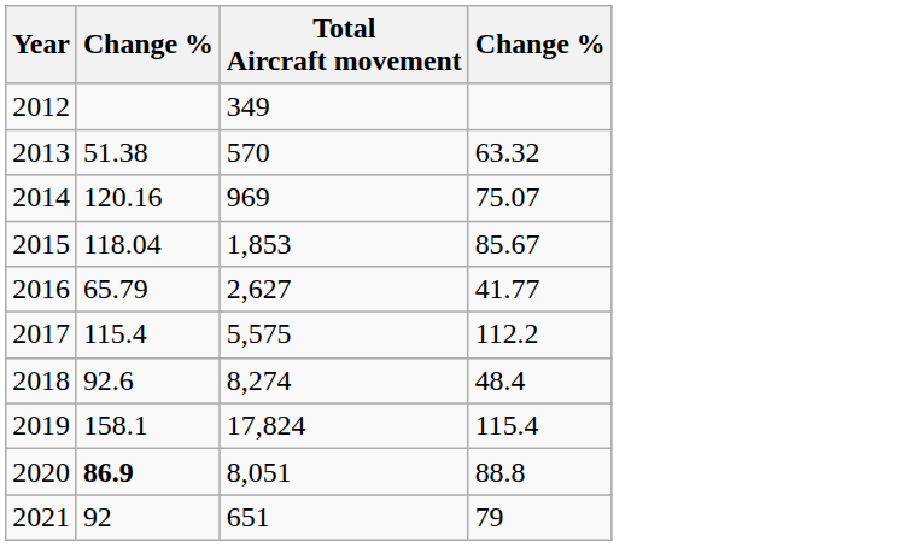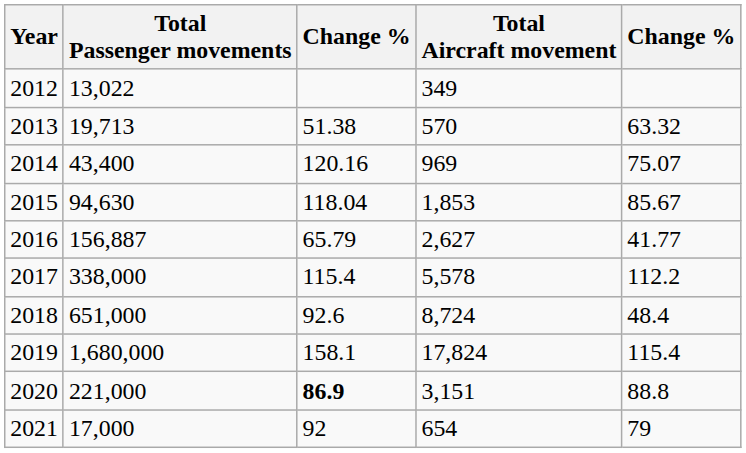+ column: Total Passenger movements | 13,022 | 19,713 | 43,400 | 94,630 | 156,887 | 338,000 | 651,000 | 1,680,000 | 221,000 | 17,000
2017 | Total Aircraft movement: 5,575 -> 5,578
2018 | Total Aircraft movement: 8,274 -> 8,724
2020 | Total Aircraft movement: 8,051 -> 3,151
2021 | Total Aircraft movement: 651 -> 654
